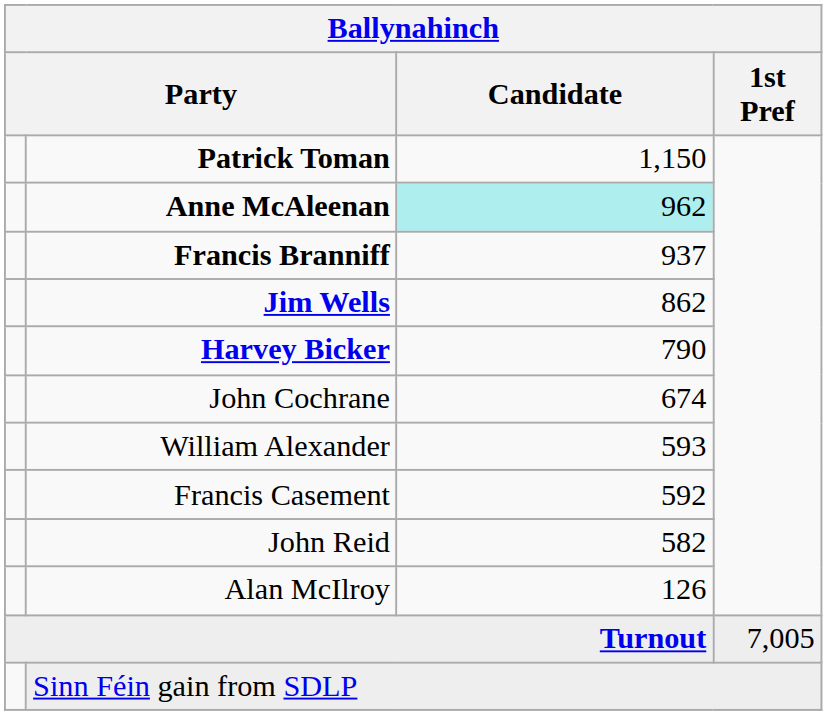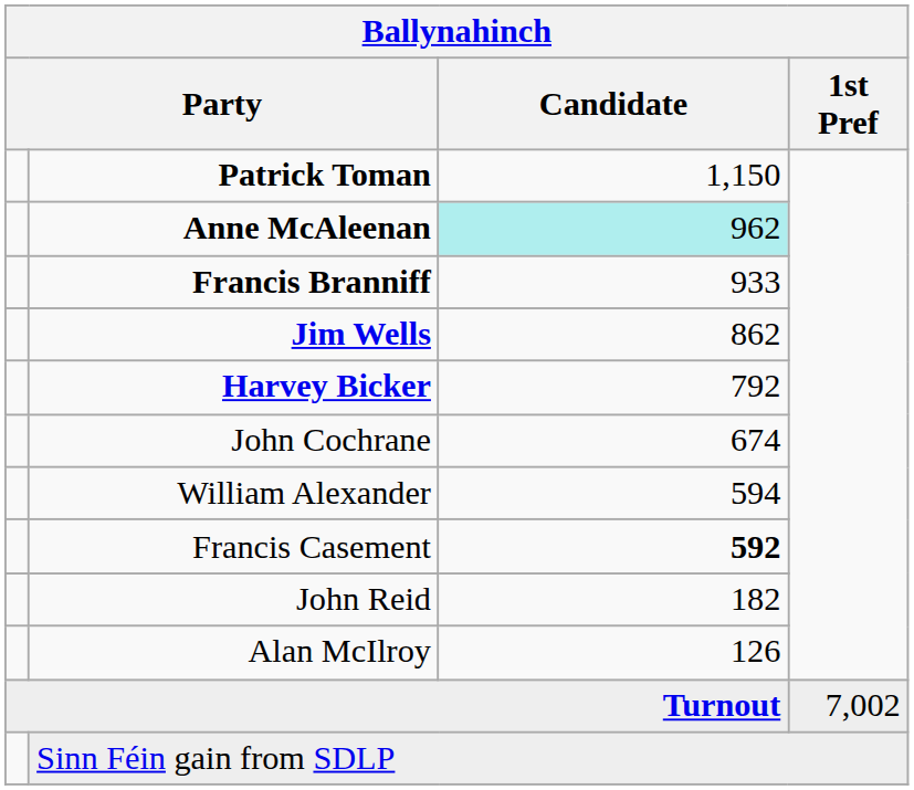Francis Branniff | Candidate: 937 -> 933
Harvey Bicker | Candidate: 790 -> 792
William Alexander | Candidate: 593 -> 594
Francis Casement | Candidate: normal -> bold
John Reid | Candidate: 582 -> 182
Turnout | 1st Pref: 7,005 -> 7,002
